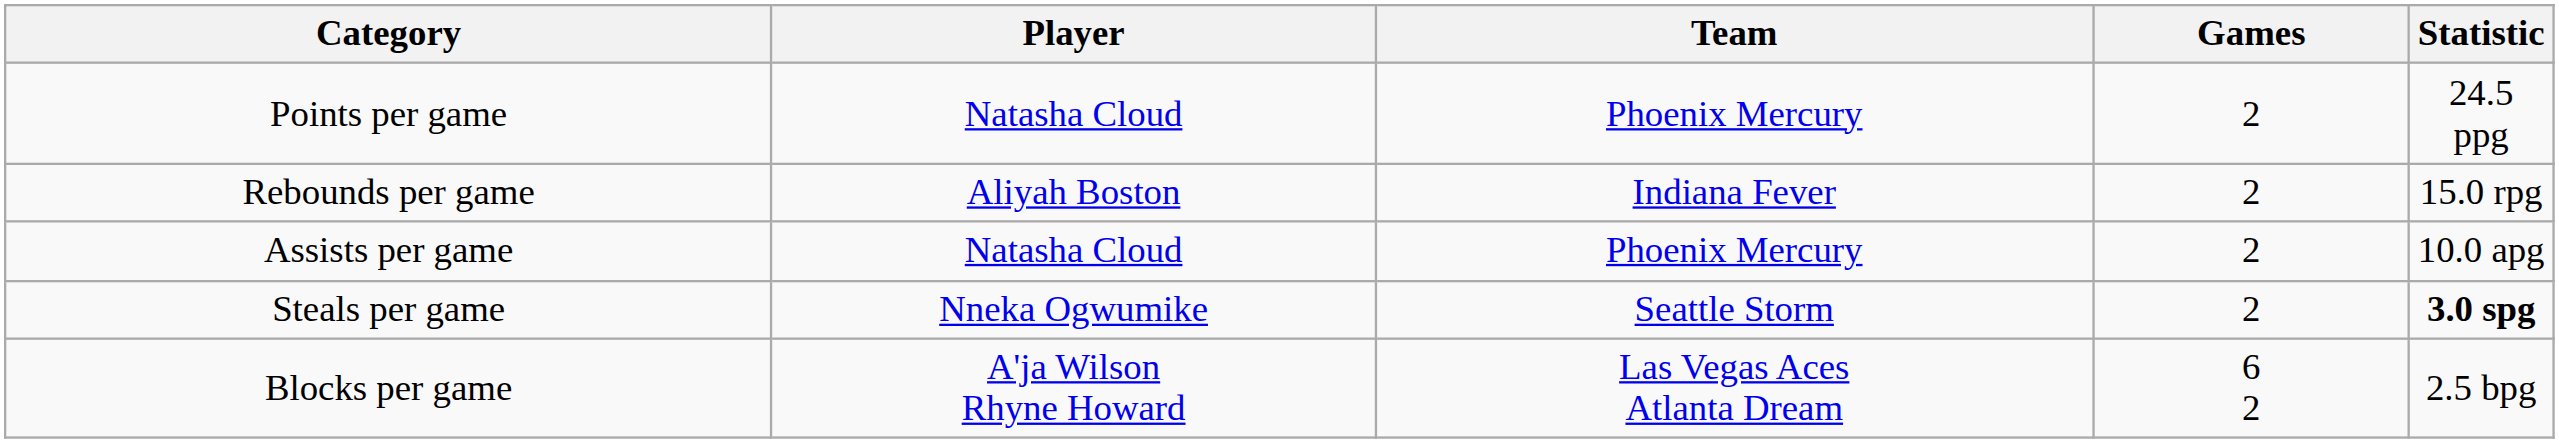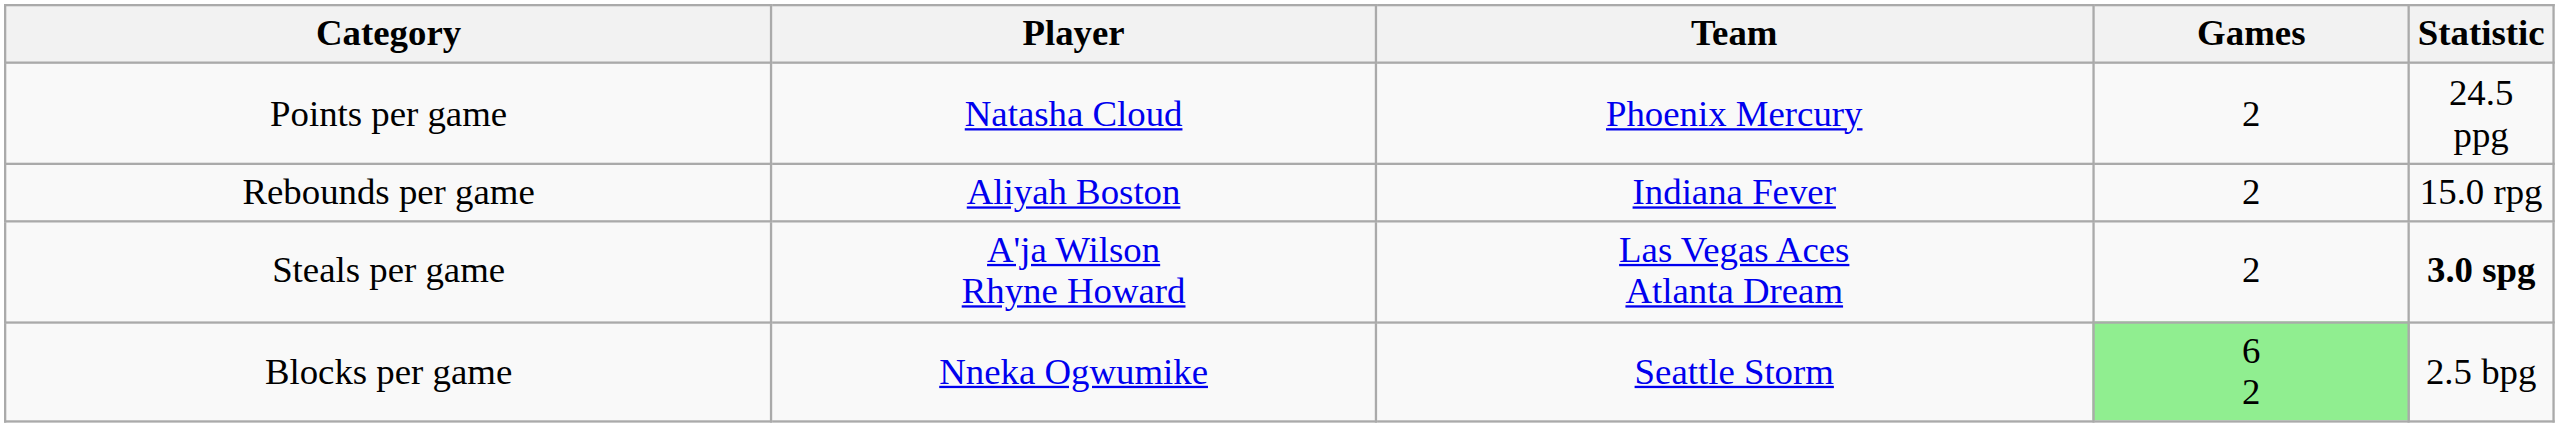- row: Assists per game | Natasha Cloud | Phoenix Mercury | 2 | 10.0 apg
Steals per game | Player: Nneka Ogwumike -> A'ja Wilson Rhyne Howard
Steals per game | Team: Seattle Storm -> Las Vegas Aces Atlanta Dream
Blocks per game | Player: A'ja Wilson Rhyne Howard -> Nneka Ogwumike
Blocks per game | Team: Las Vegas Aces Atlanta Dream -> Seattle Storm
Blocks per game | Games: no background -> lightgreen background
